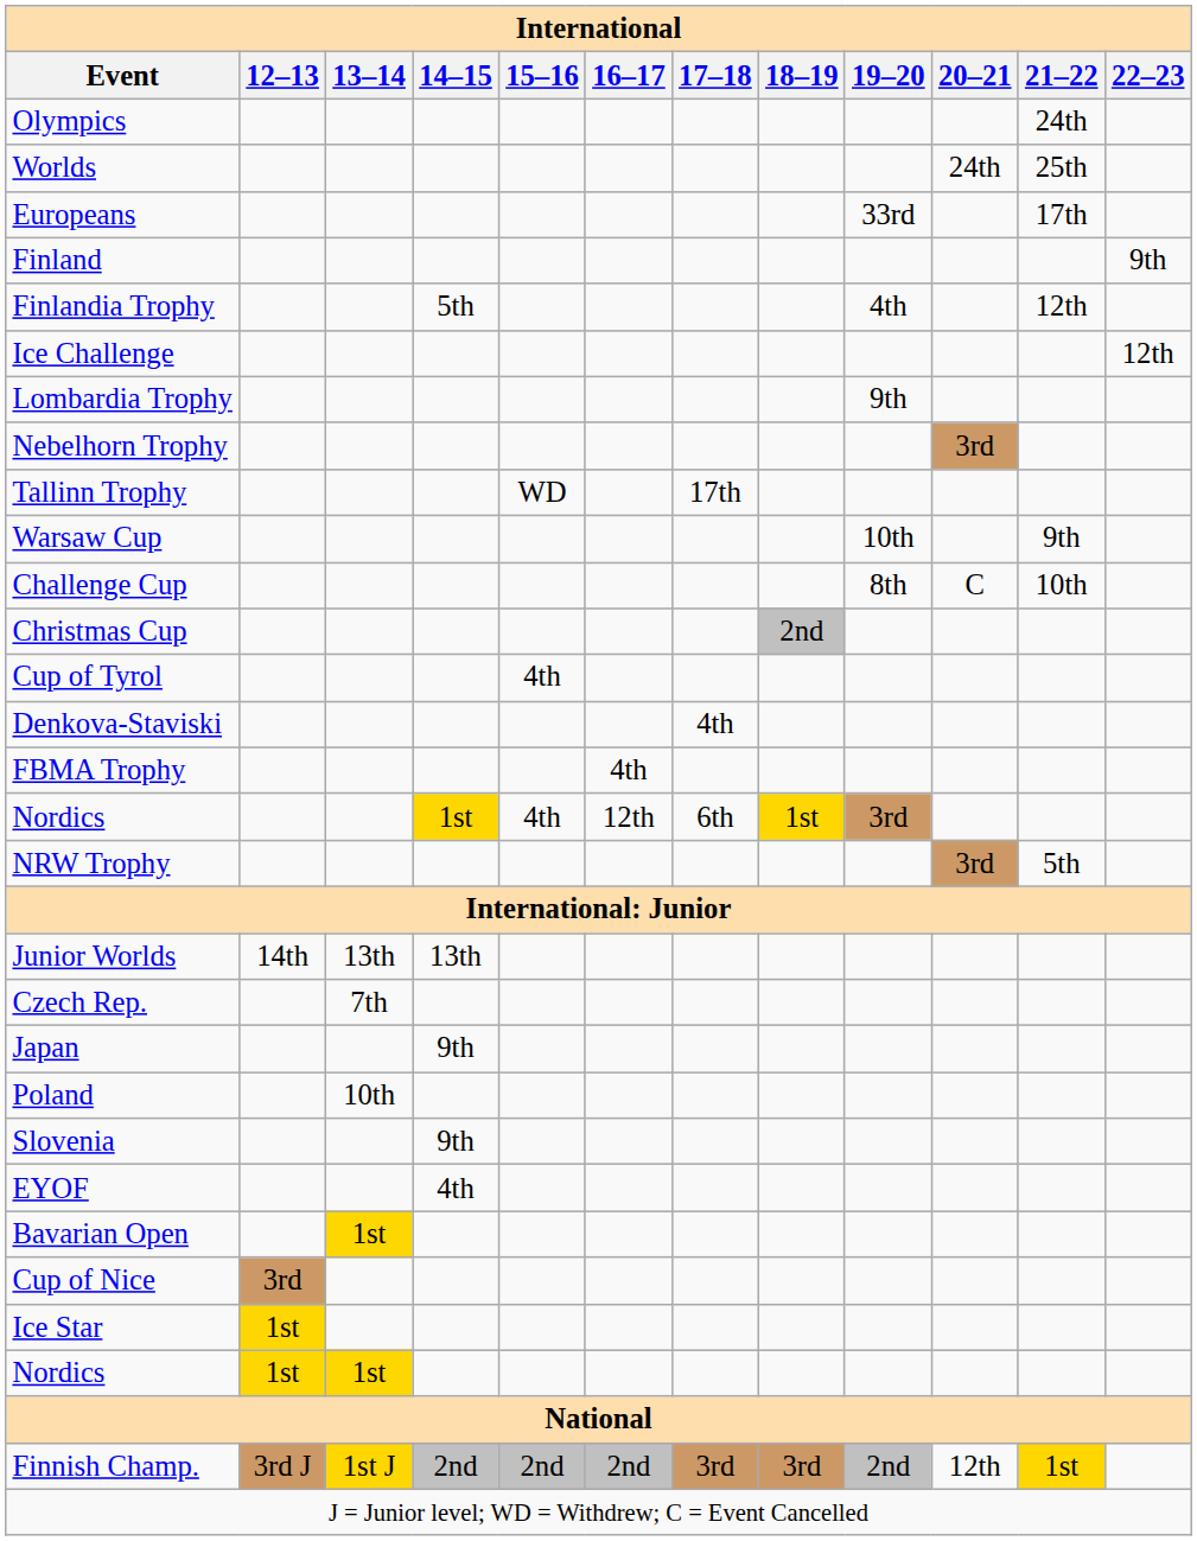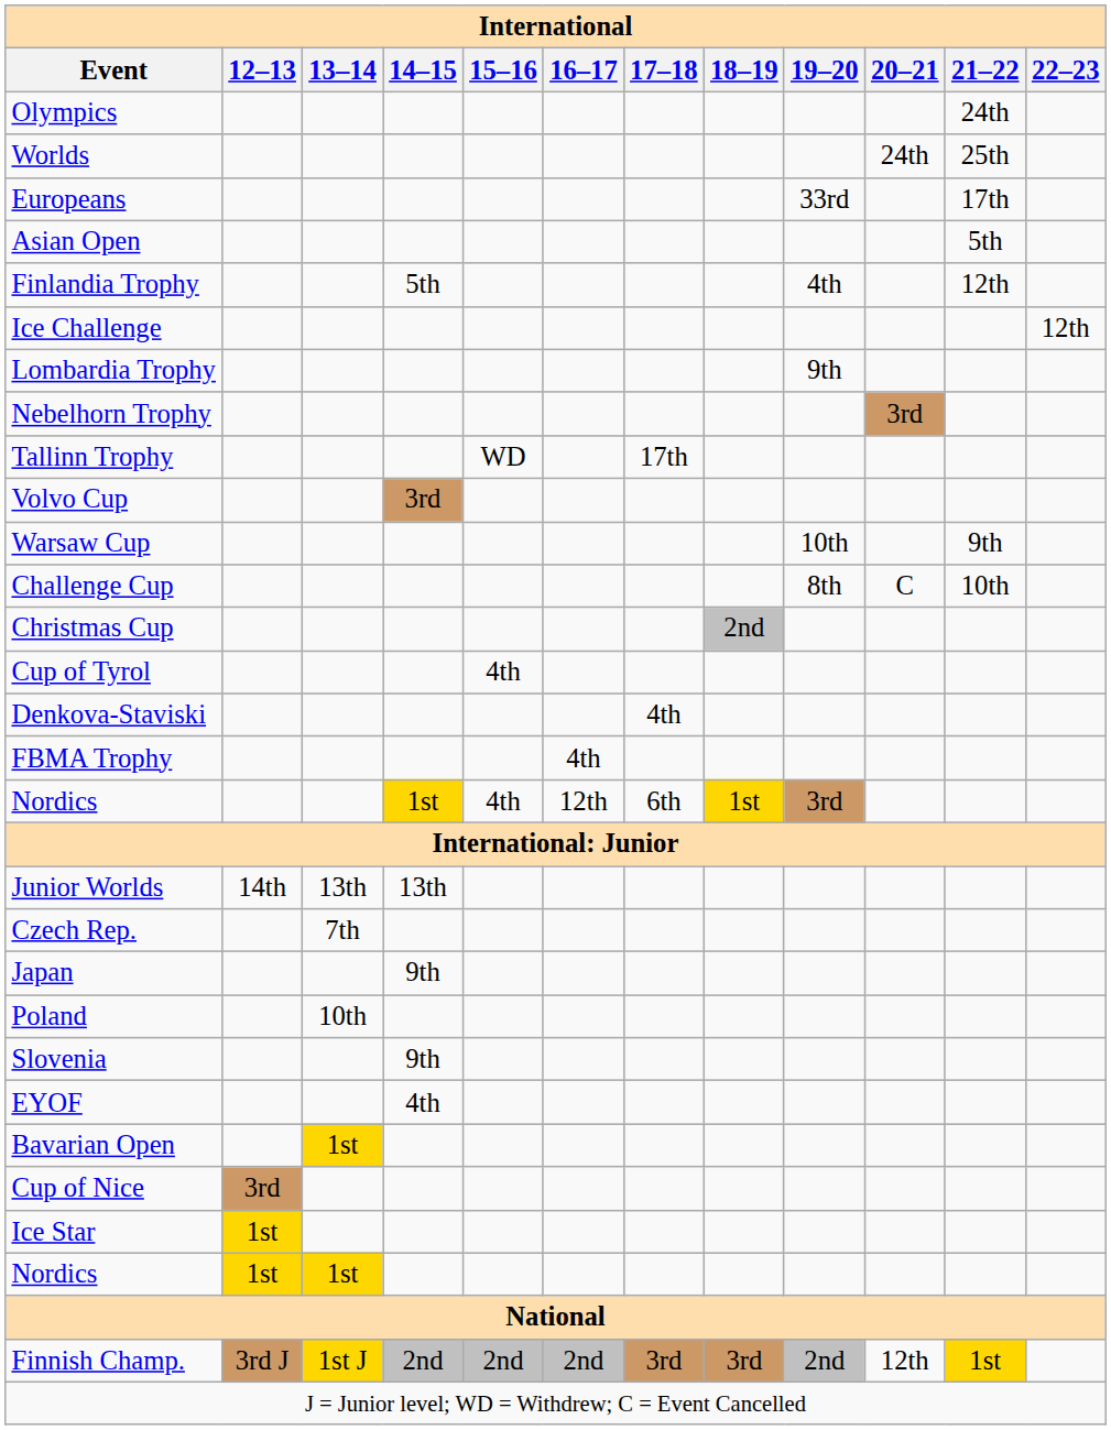- row: Finland | 9th
+ row: Asian Open | 5th
+ row: Volvo Cup | 3rd
- row: NRW Trophy | 3rd | 5th
